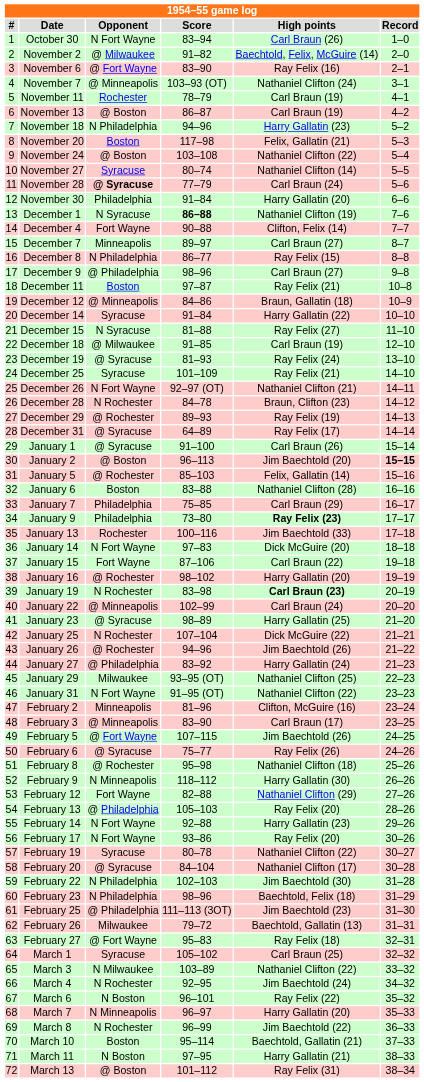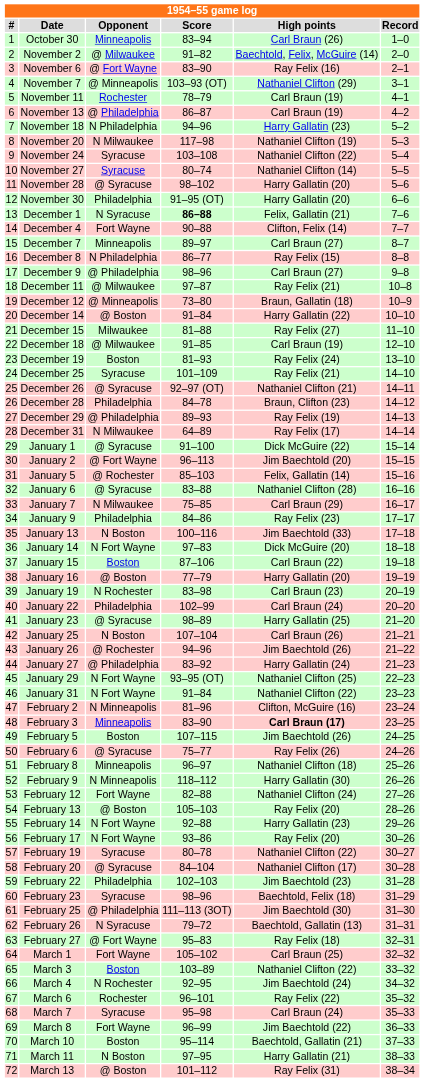October 30 | Opponent: N Fort Wayne -> Minneapolis
November 7 | High points: Nathaniel Clifton (24) -> Nathaniel Clifton (29)
November 13 | Opponent: @ Boston -> @ Philadelphia
November 20 | Opponent: Boston -> N Milwaukee
November 20 | High points: Felix, Gallatin (21) -> Nathaniel Clifton (19)
November 24 | Opponent: @ Boston -> Syracuse
November 28 | Opponent: bold -> normal
November 28 | Score: 77–79 -> 98–102
November 28 | High points: Carl Braun (24) -> Harry Gallatin (20)
November 30 | Score: 91–84 -> 91–95 (OT)
December 1 | High points: Nathaniel Clifton (19) -> Felix, Gallatin (21)
December 11 | Opponent: Boston -> @ Milwaukee
December 12 | Score: 84–86 -> 73–80
December 14 | Opponent: Syracuse -> @ Boston
December 15 | Opponent: N Syracuse -> Milwaukee
December 19 | Opponent: @ Syracuse -> Boston
December 26 | Opponent: N Fort Wayne -> @ Syracuse
December 28 | Opponent: N Rochester -> Philadelphia
December 29 | Opponent: @ Rochester -> @ Philadelphia
December 31 | Opponent: @ Syracuse -> N Milwaukee
January 1 | High points: Carl Braun (26) -> Dick McGuire (22)
January 2 | Opponent: @ Boston -> @ Fort Wayne
January 2 | Record: bold -> normal
January 6 | Opponent: Boston -> @ Syracuse
January 7 | Opponent: Philadelphia -> N Milwaukee
January 9 | Score: 73–80 -> 84–86
January 9 | High points: bold -> normal
January 13 | Opponent: Rochester -> N Boston
January 15 | Opponent: Fort Wayne -> Boston
January 16 | Opponent: @ Rochester -> @ Boston
January 16 | Score: 98–102 -> 77–79
January 19 | High points: bold -> normal
January 22 | Opponent: @ Minneapolis -> Philadelphia
January 25 | Opponent: N Rochester -> N Boston
January 25 | High points: Dick McGuire (22) -> Carl Braun (26)
January 29 | Opponent: Milwaukee -> N Fort Wayne
January 31 | Score: 91–95 (OT) -> 91–84
February 2 | Opponent: Minneapolis -> N Minneapolis
February 3 | Opponent: @ Minneapolis -> Minneapolis
February 3 | High points: normal -> bold
February 5 | Opponent: @ Fort Wayne -> Boston
February 8 | Opponent: @ Rochester -> Minneapolis
February 8 | Score: 95–98 -> 96–97
February 12 | High points: Nathaniel Clifton (29) -> Nathaniel Clifton (24)
February 13 | Opponent: @ Philadelphia -> @ Boston
February 22 | Opponent: N Philadelphia -> Philadelphia
February 22 | High points: Jim Baechtold (30) -> Jim Baechtold (23)
February 23 | Opponent: N Philadelphia -> Syracuse
February 25 | High points: Jim Baechtold (23) -> Jim Baechtold (30)
February 26 | Opponent: Milwaukee -> N Syracuse
March 1 | Opponent: Syracuse -> Fort Wayne
March 3 | Opponent: N Milwaukee -> Boston
March 6 | Opponent: N Boston -> Rochester
March 7 | Opponent: N Minneapolis -> Syracuse
March 7 | Score: 96–97 -> 95–98
March 7 | High points: Harry Gallatin (20) -> Carl Braun (24)
March 8 | Opponent: N Rochester -> Fort Wayne
